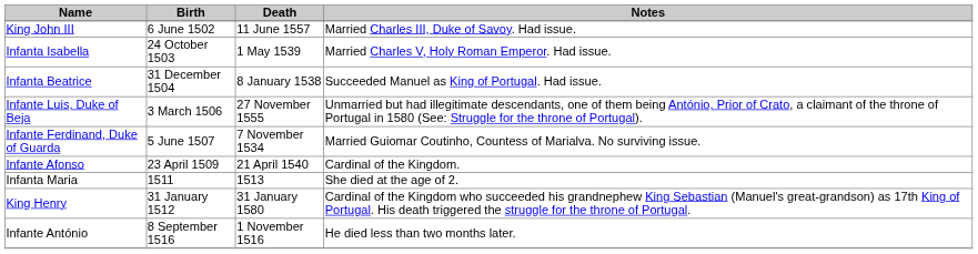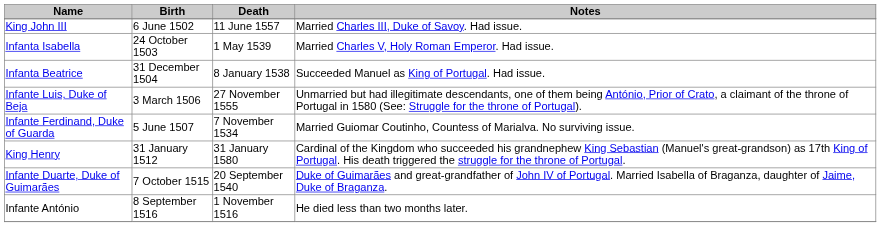- row: Infante Afonso | 23 April 1509 | 21 April 1540 | Cardinal of the Kingdom.
- row: Infanta Maria | 1511 | 1513 | She died at the age of 2.
+ row: Infante Duarte, Duke of Guimarães | 7 October 1515 | 20 September 1540 | Duke of Guimarães and great-grandfather of John IV of Portugal. Married Isabella of Braganza, daughter of Jaime, Duke of Braganza.
